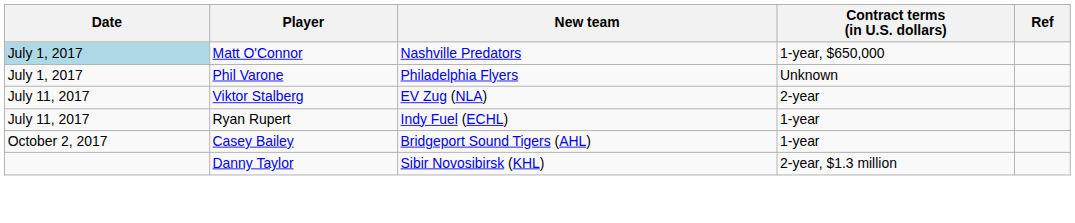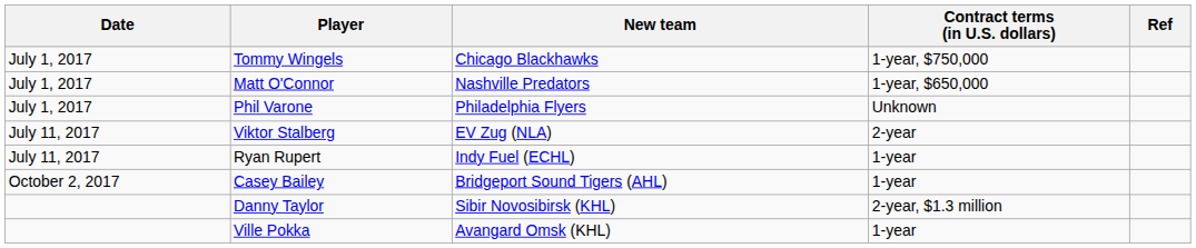+ row: July 1, 2017 | Tommy Wingels | Chicago Blackhawks | 1-year, $750,000
Matt O'Connor | Date: lightblue background -> no background
+ row: Ville Pokka | Avangard Omsk (KHL) | 1-year
